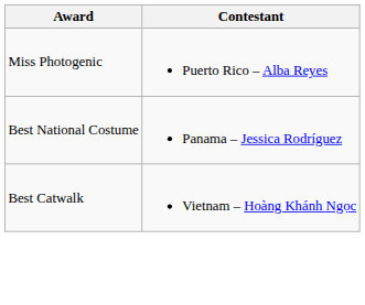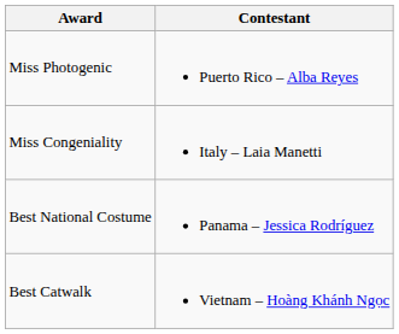+ row: Miss Congeniality | Italy – Laia Manetti
